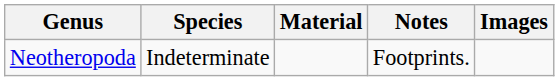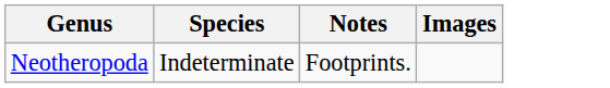- column: Material
